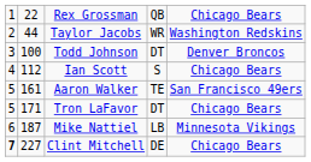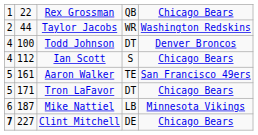Todd Johnson | column 1: 3 -> 4
